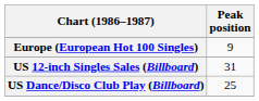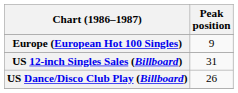US Dance/Disco Club Play (Billboard) | Peak position: 25 -> 26
